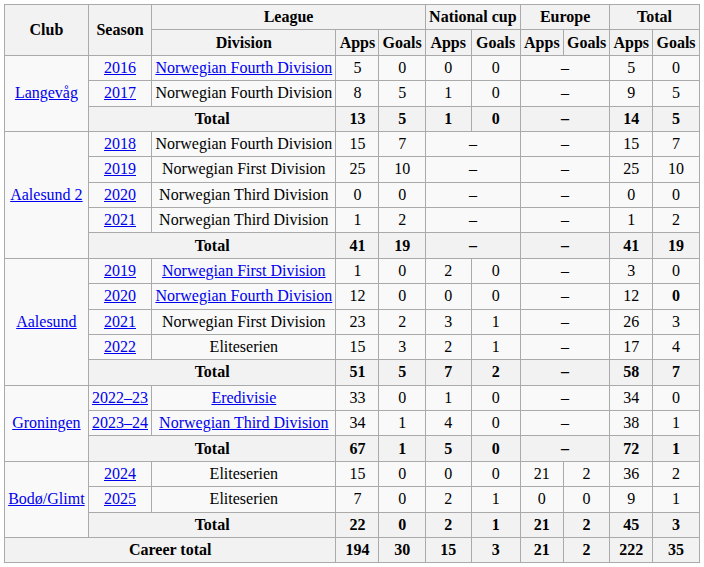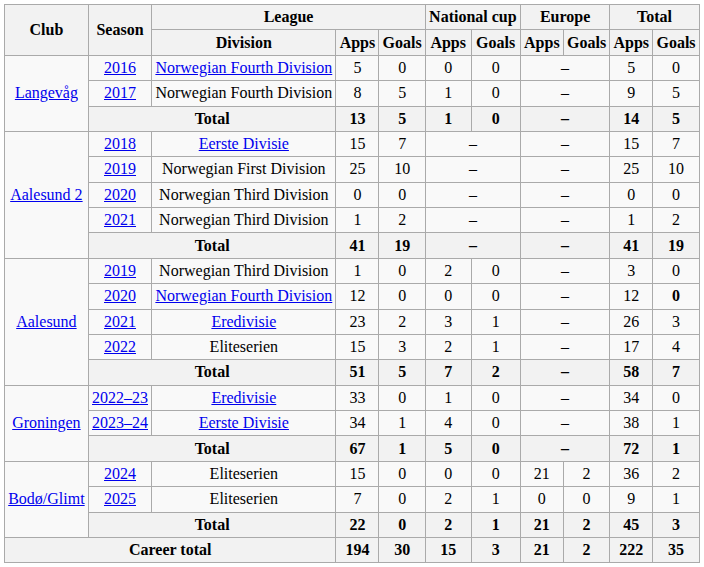2018 | League / Division: Norwegian Fourth Division -> Eerste Divisie
2019 / 1 | League / Division: Norwegian First Division -> Norwegian Third Division
2021 / 23 | League / Division: Norwegian First Division -> Eredivisie
2023–24 | League / Division: Norwegian Third Division -> Eerste Divisie
